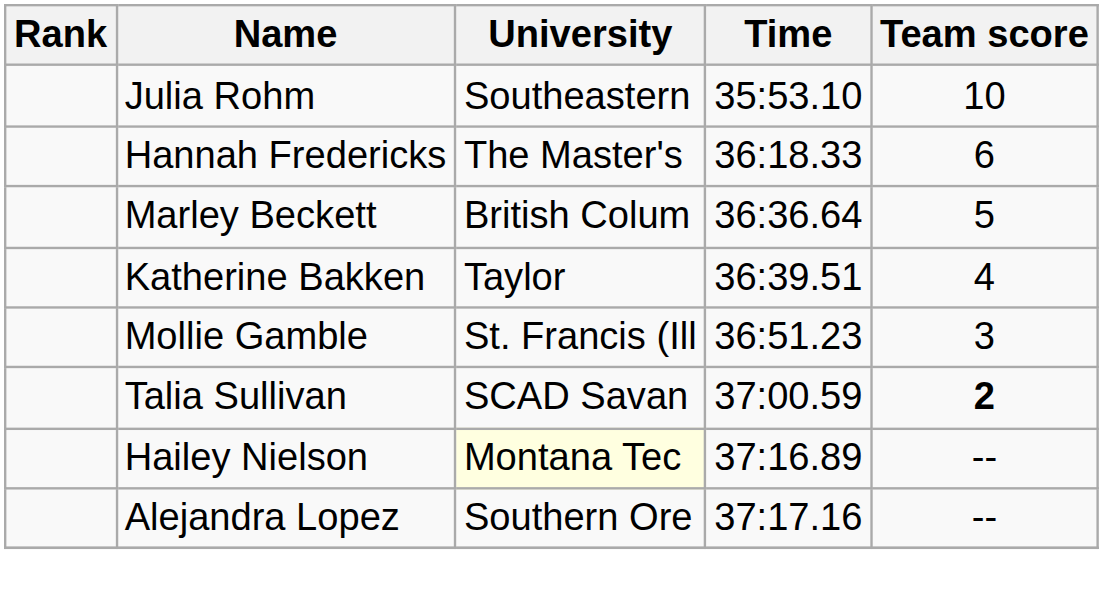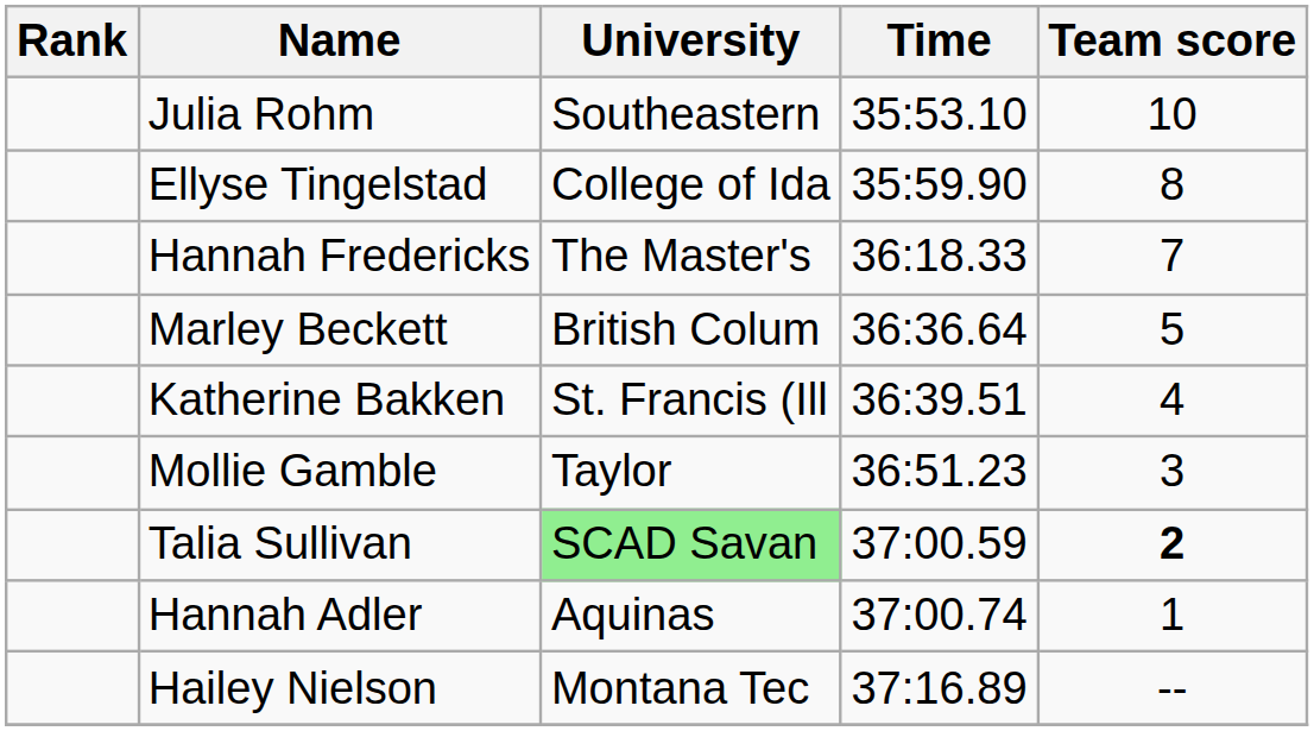+ row: Ellyse Tingelstad | College of Ida | 35:59.90 | 8
Hannah Fredericks | Team score: 6 -> 7
Katherine Bakken | University: Taylor -> St. Francis (Ill
Mollie Gamble | University: St. Francis (Ill -> Taylor
Talia Sullivan | University: no background -> lightgreen background
+ row: Hannah Adler | Aquinas | 37:00.74 | 1
Hailey Nielson | University: lightyellow background -> no background
- row: Alejandra Lopez | Southern Ore | 37:17.16 | --
